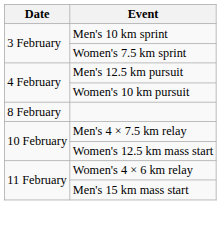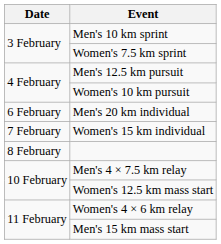+ row: 6 February | Men's 20 km individual
+ row: 7 February | Women's 15 km individual
